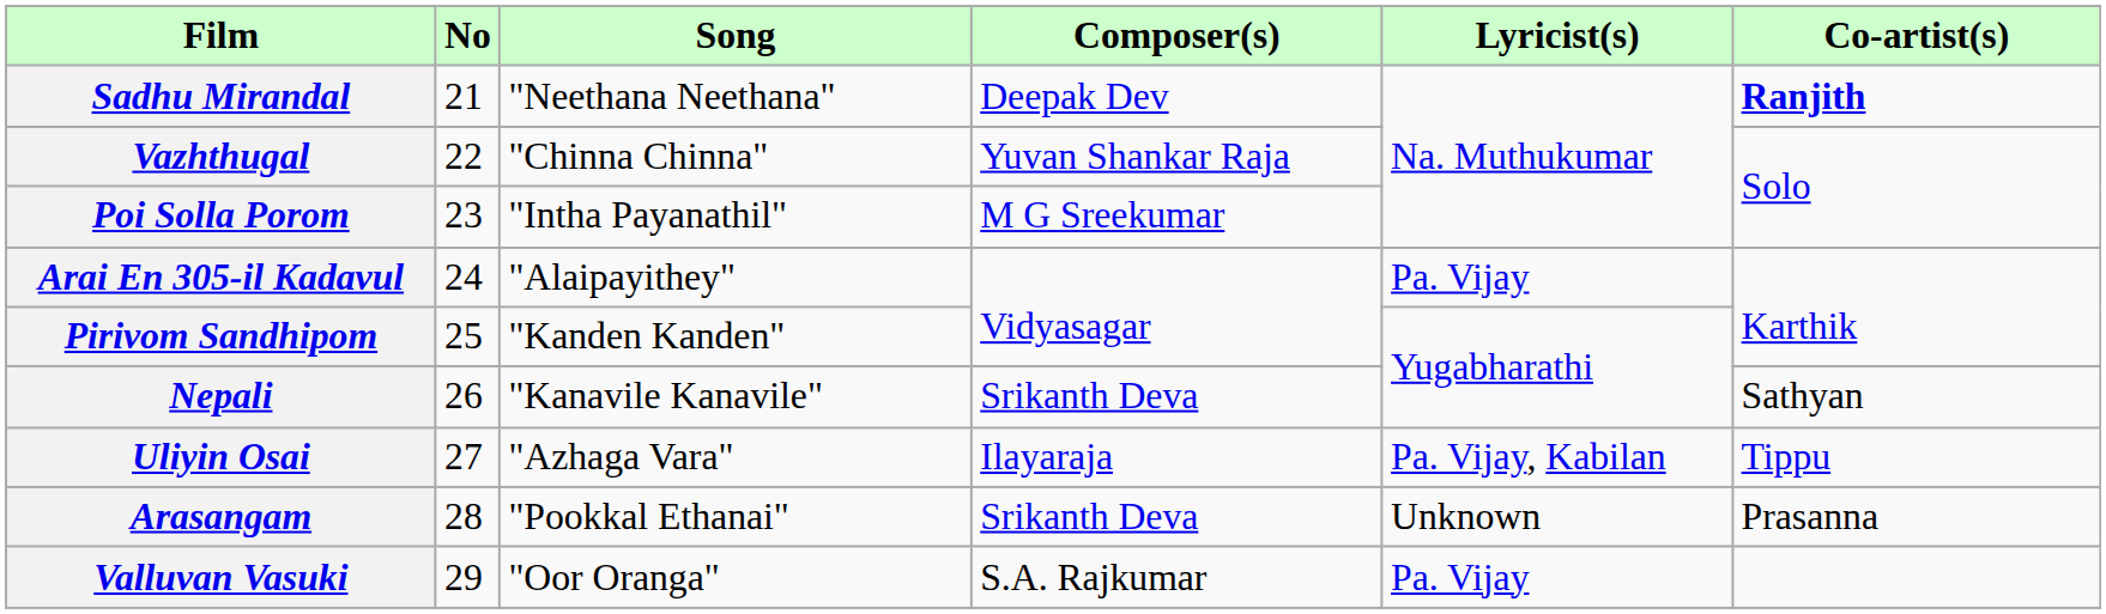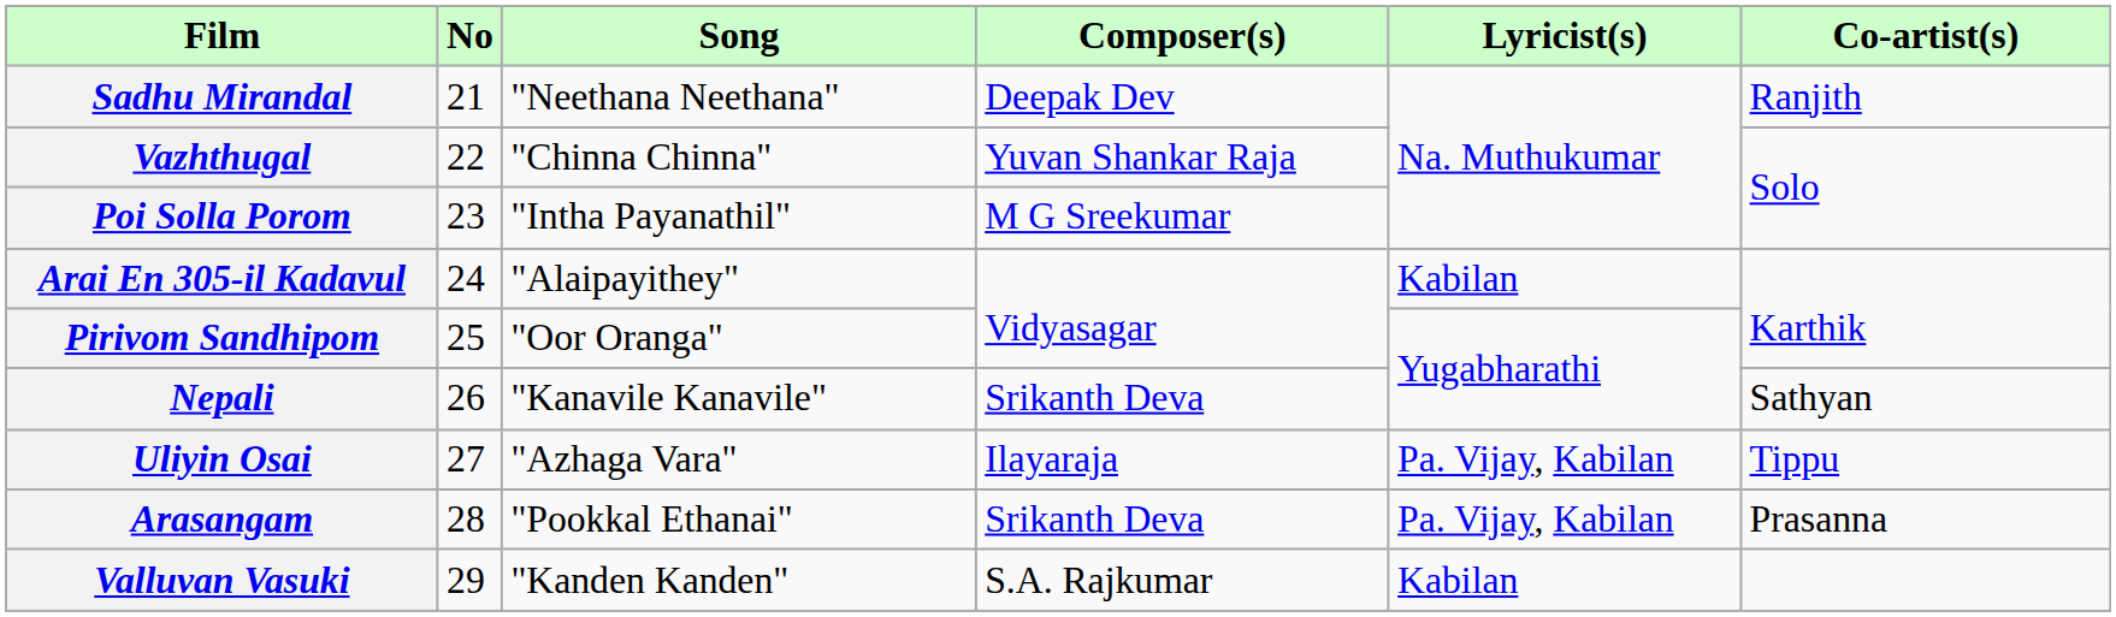Sadhu Mirandal | Co-artist(s): bold -> normal
Arai En 305-il Kadavul | Lyricist(s): Pa. Vijay -> Kabilan
Pirivom Sandhipom | Song: "Kanden Kanden" -> "Oor Oranga"
Arasangam | Lyricist(s): Unknown -> Pa. Vijay, Kabilan
Valluvan Vasuki | Song: "Oor Oranga" -> "Kanden Kanden"
Valluvan Vasuki | Lyricist(s): Pa. Vijay -> Kabilan
